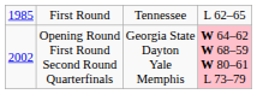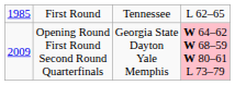Opening Round First Round Second Round Quarterfinals | column 1: 2002 -> 2009
